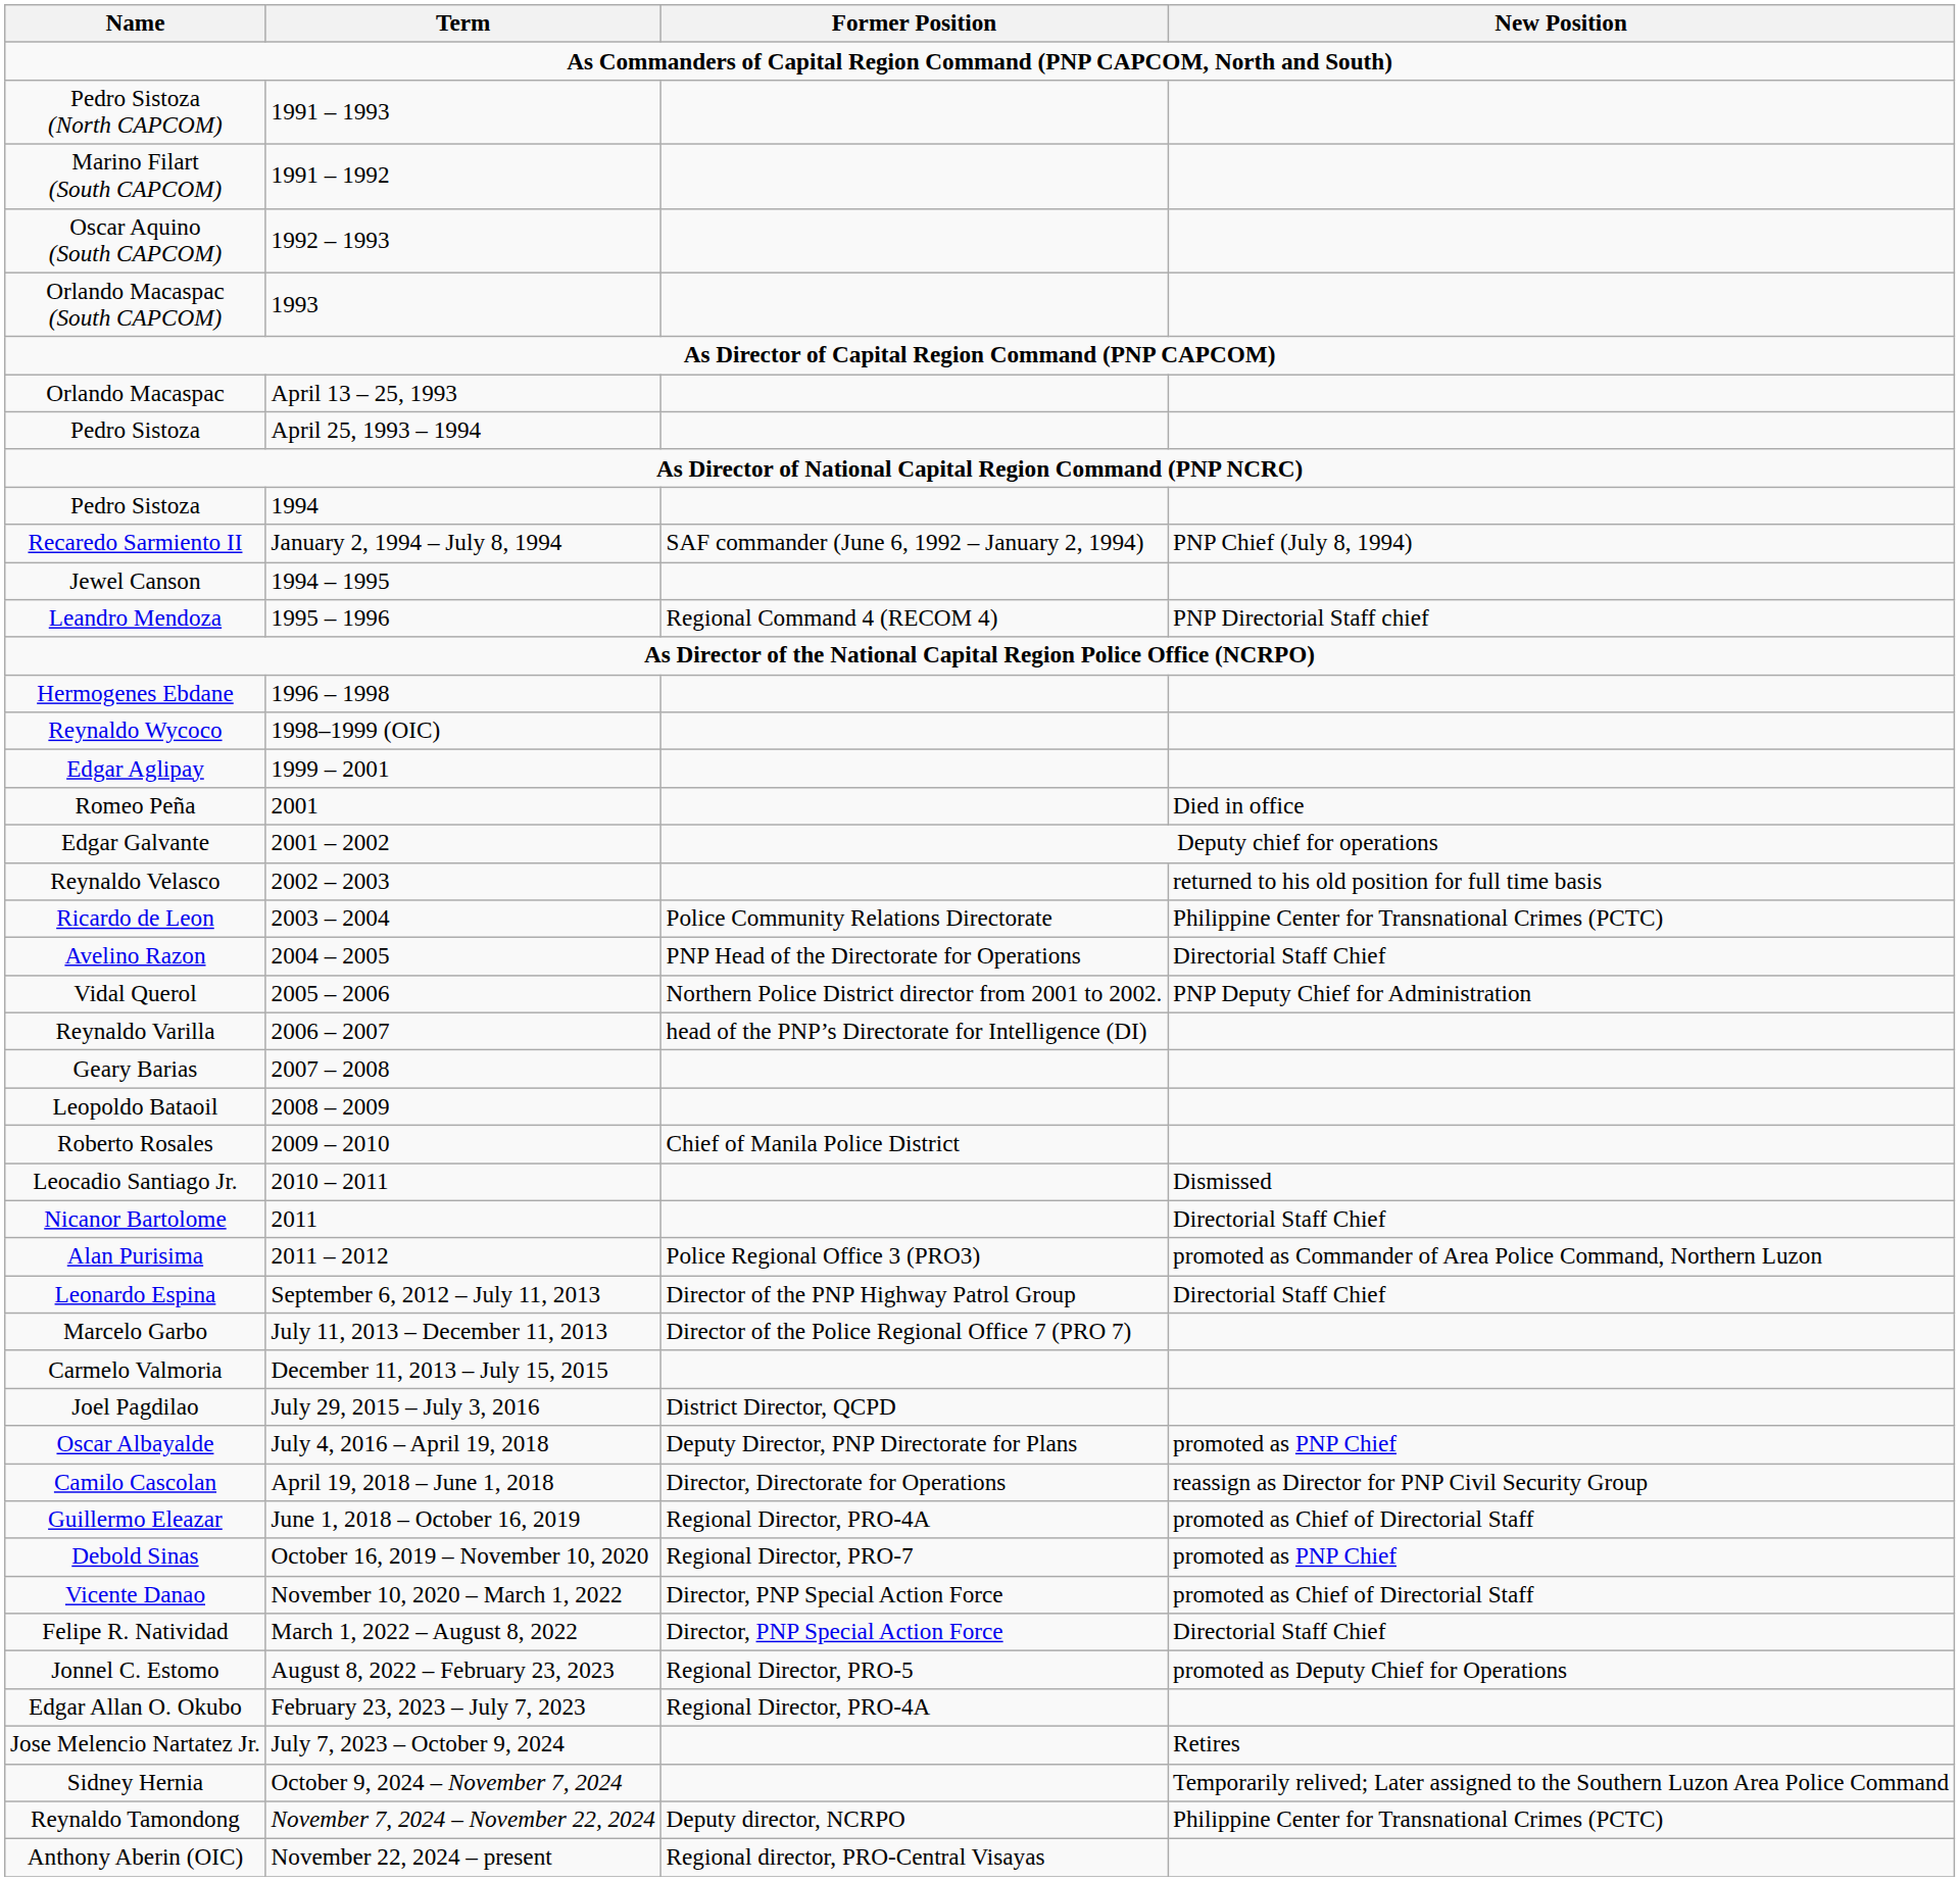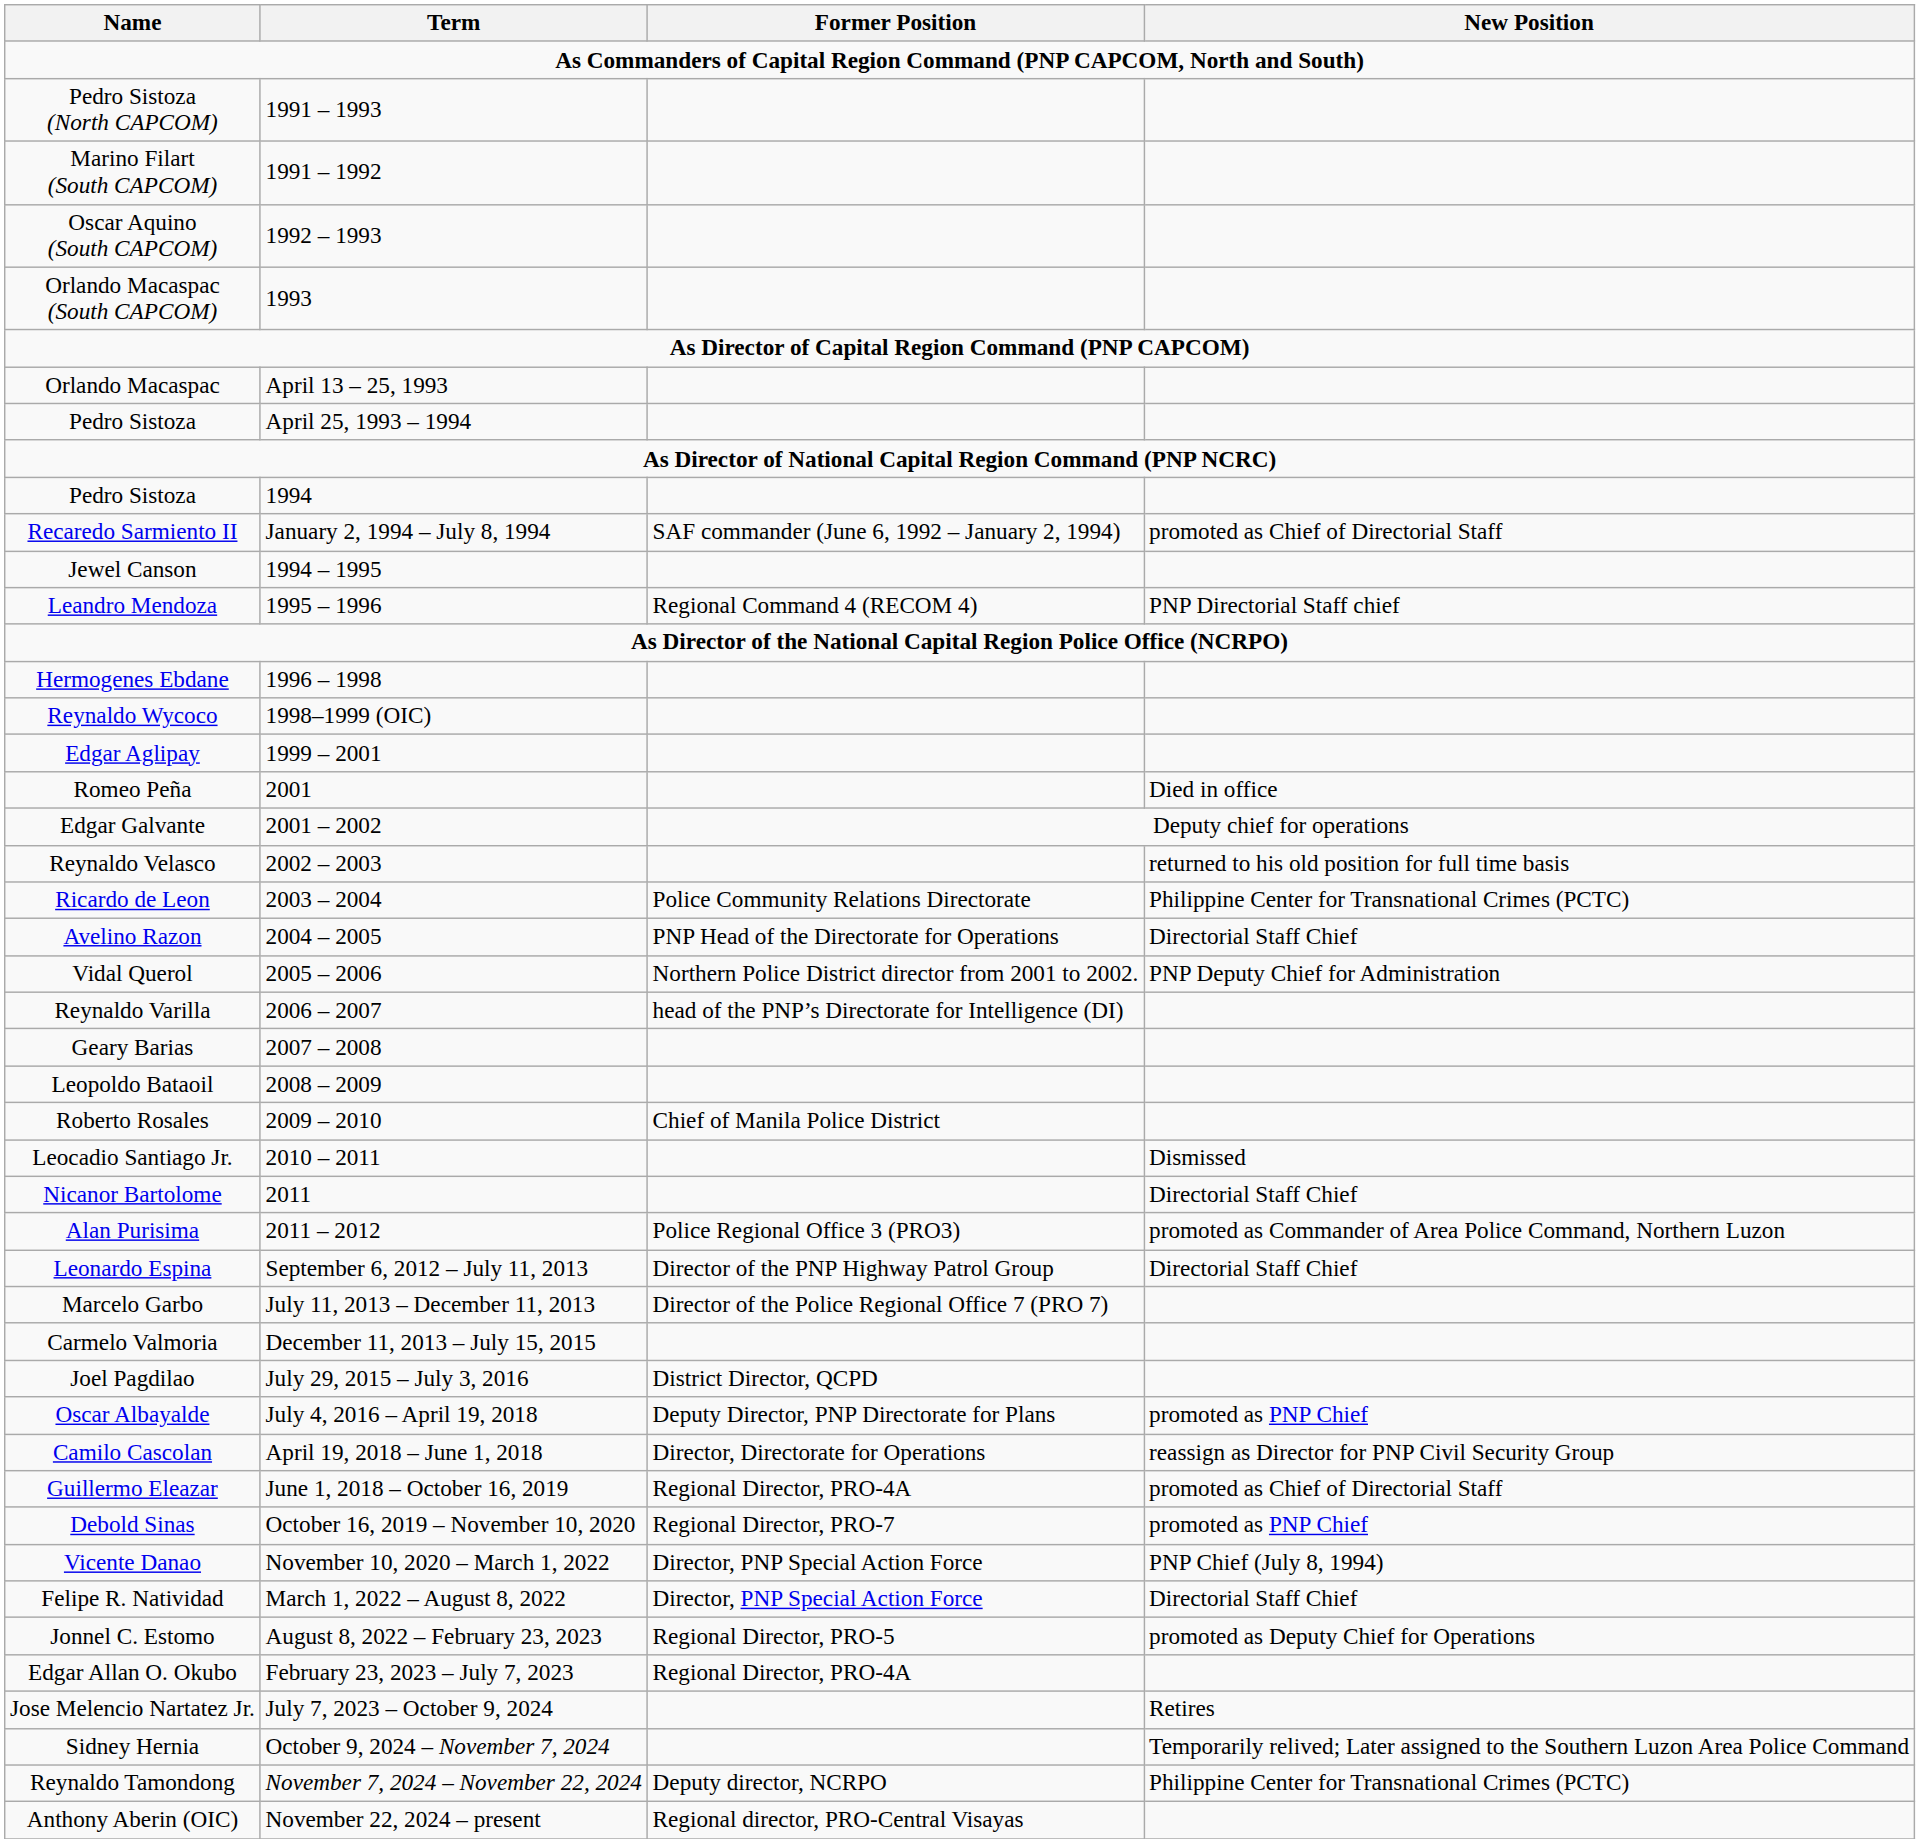January 2, 1994 – July 8, 1994 | New Position: PNP Chief (July 8, 1994) -> promoted as Chief of Directorial Staff
November 10, 2020 – March 1, 2022 | New Position: promoted as Chief of Directorial Staff -> PNP Chief (July 8, 1994)
